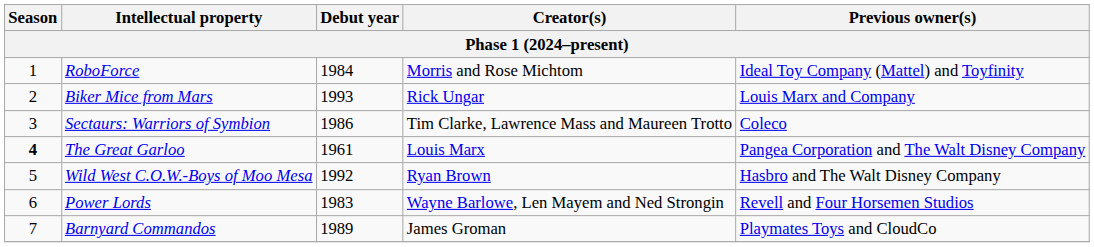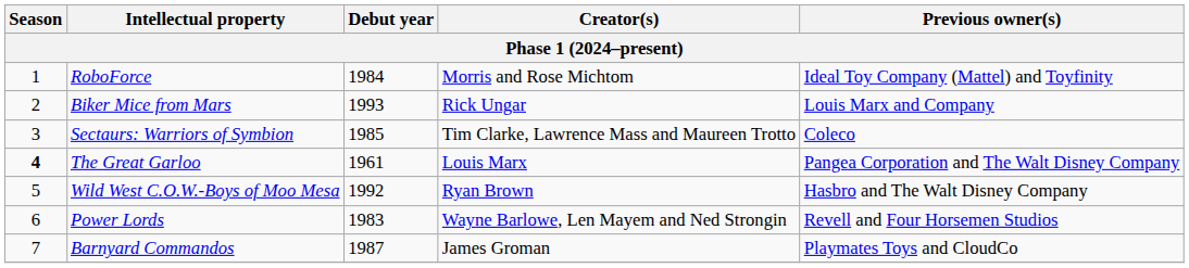Sectaurs: Warriors of Symbion | Debut year: 1986 -> 1985
Barnyard Commandos | Debut year: 1989 -> 1987
